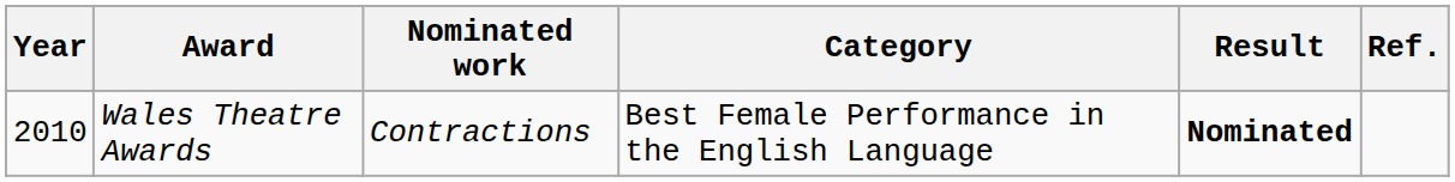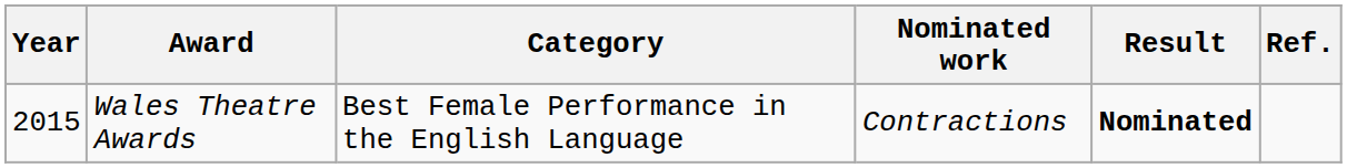columns swapped: Category <-> Nominated work
Wales Theatre Awards | Year: 2010 -> 2015
